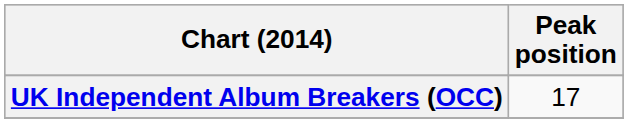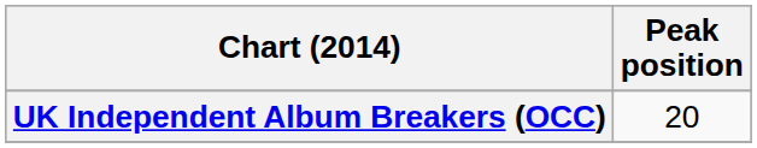UK Independent Album Breakers (OCC) | Peak position: 17 -> 20
